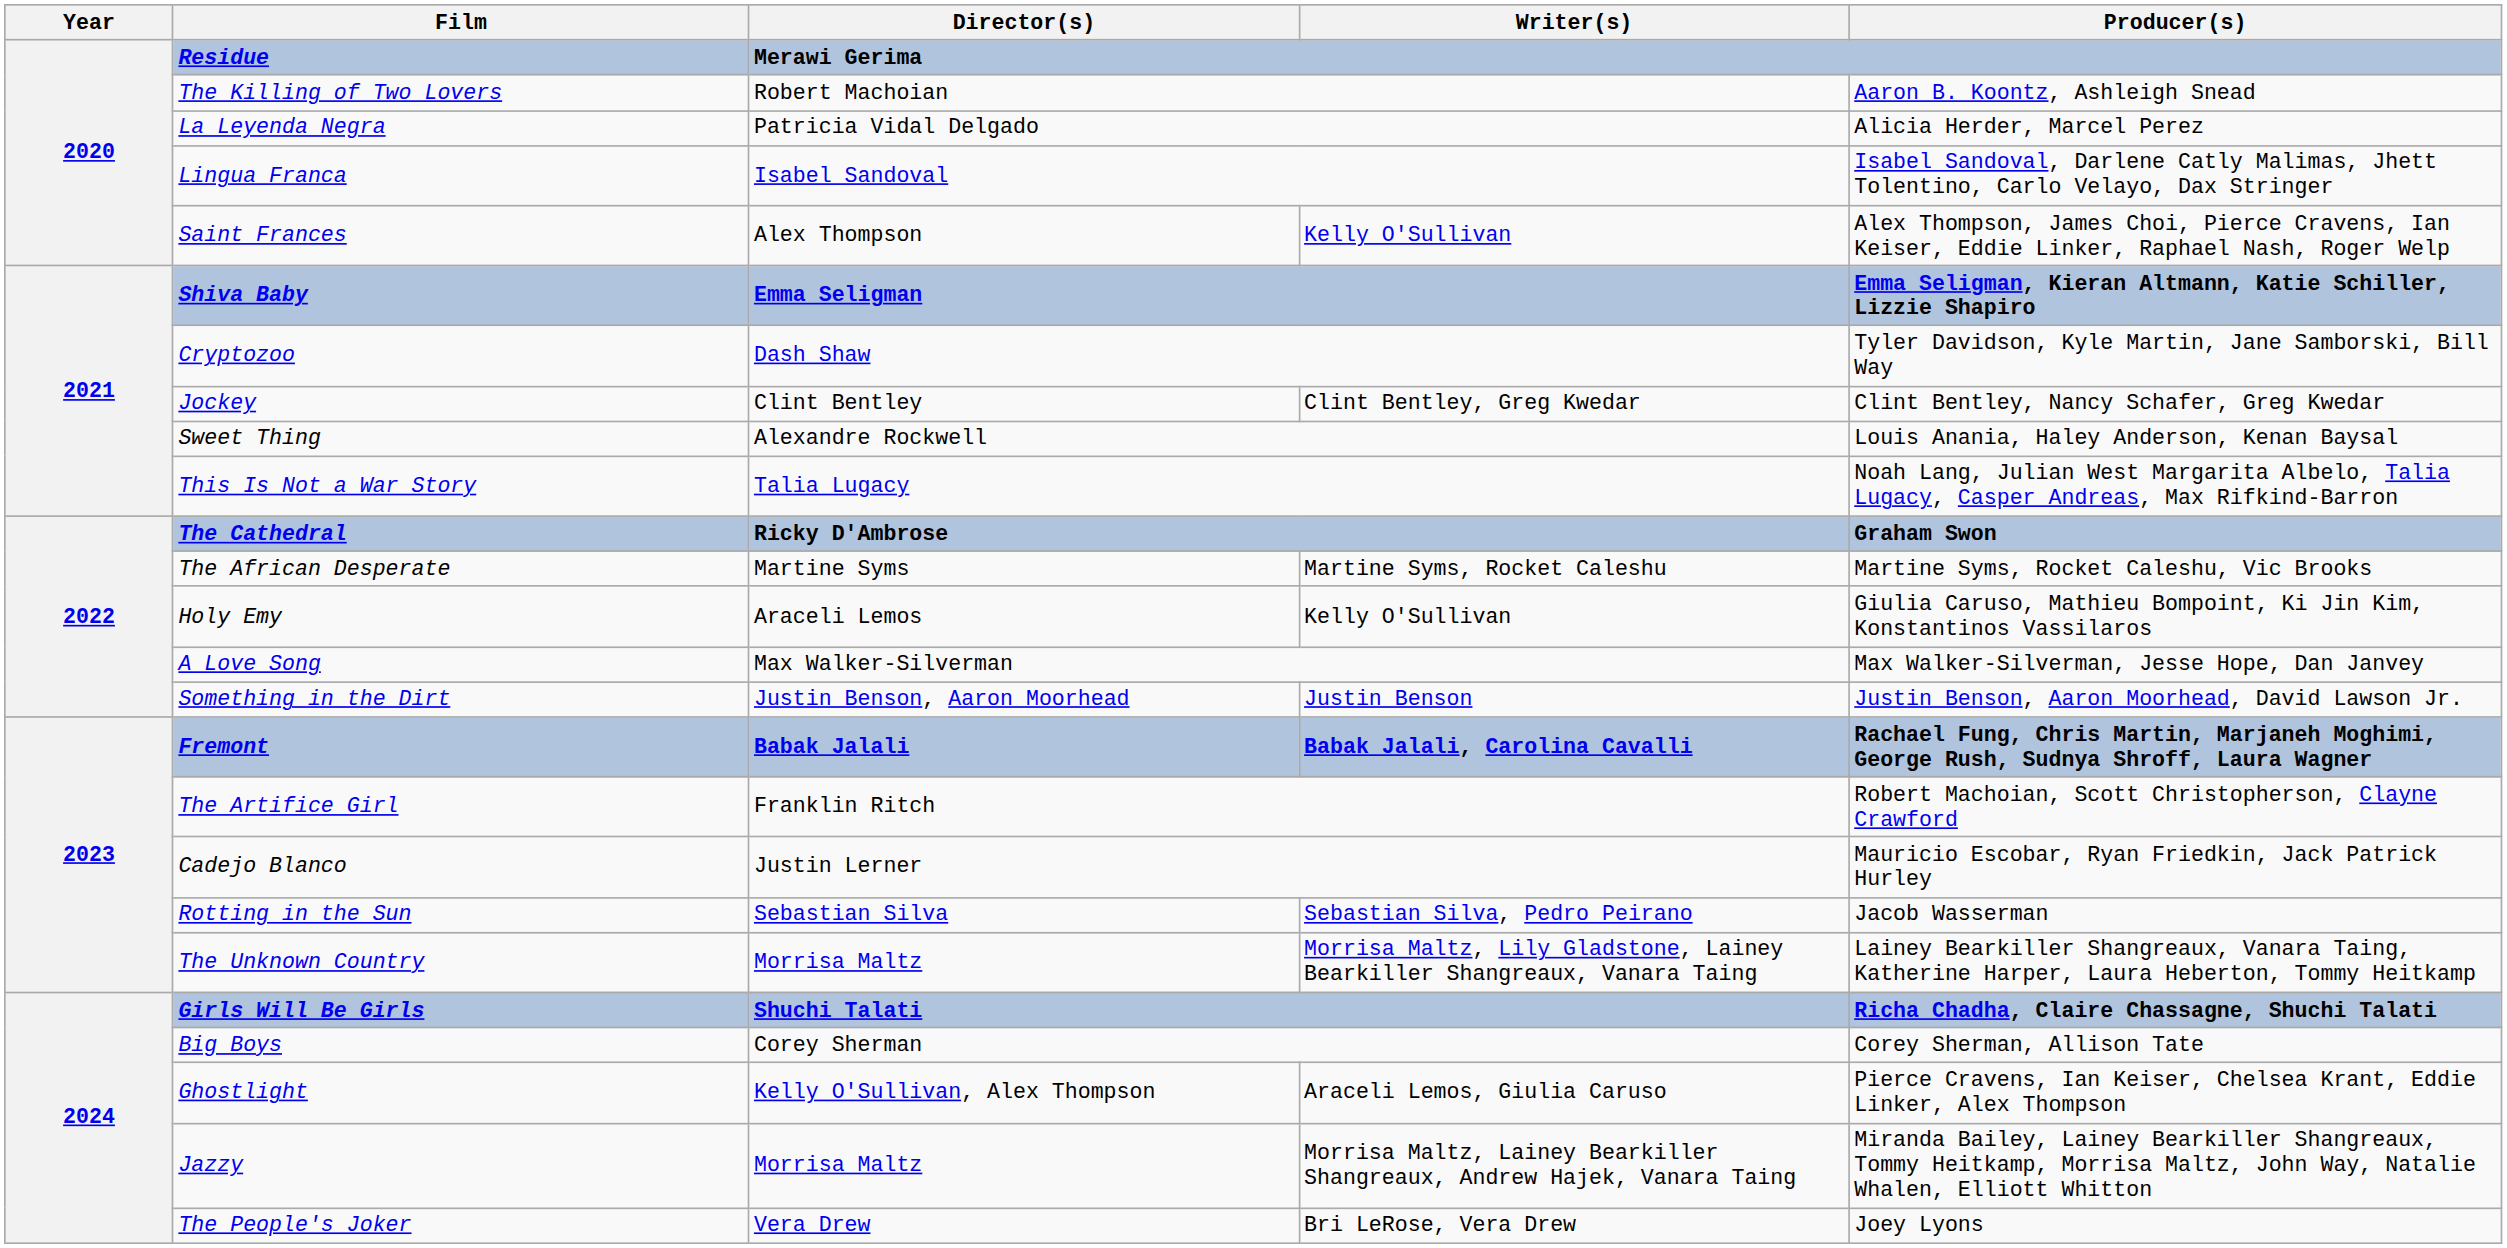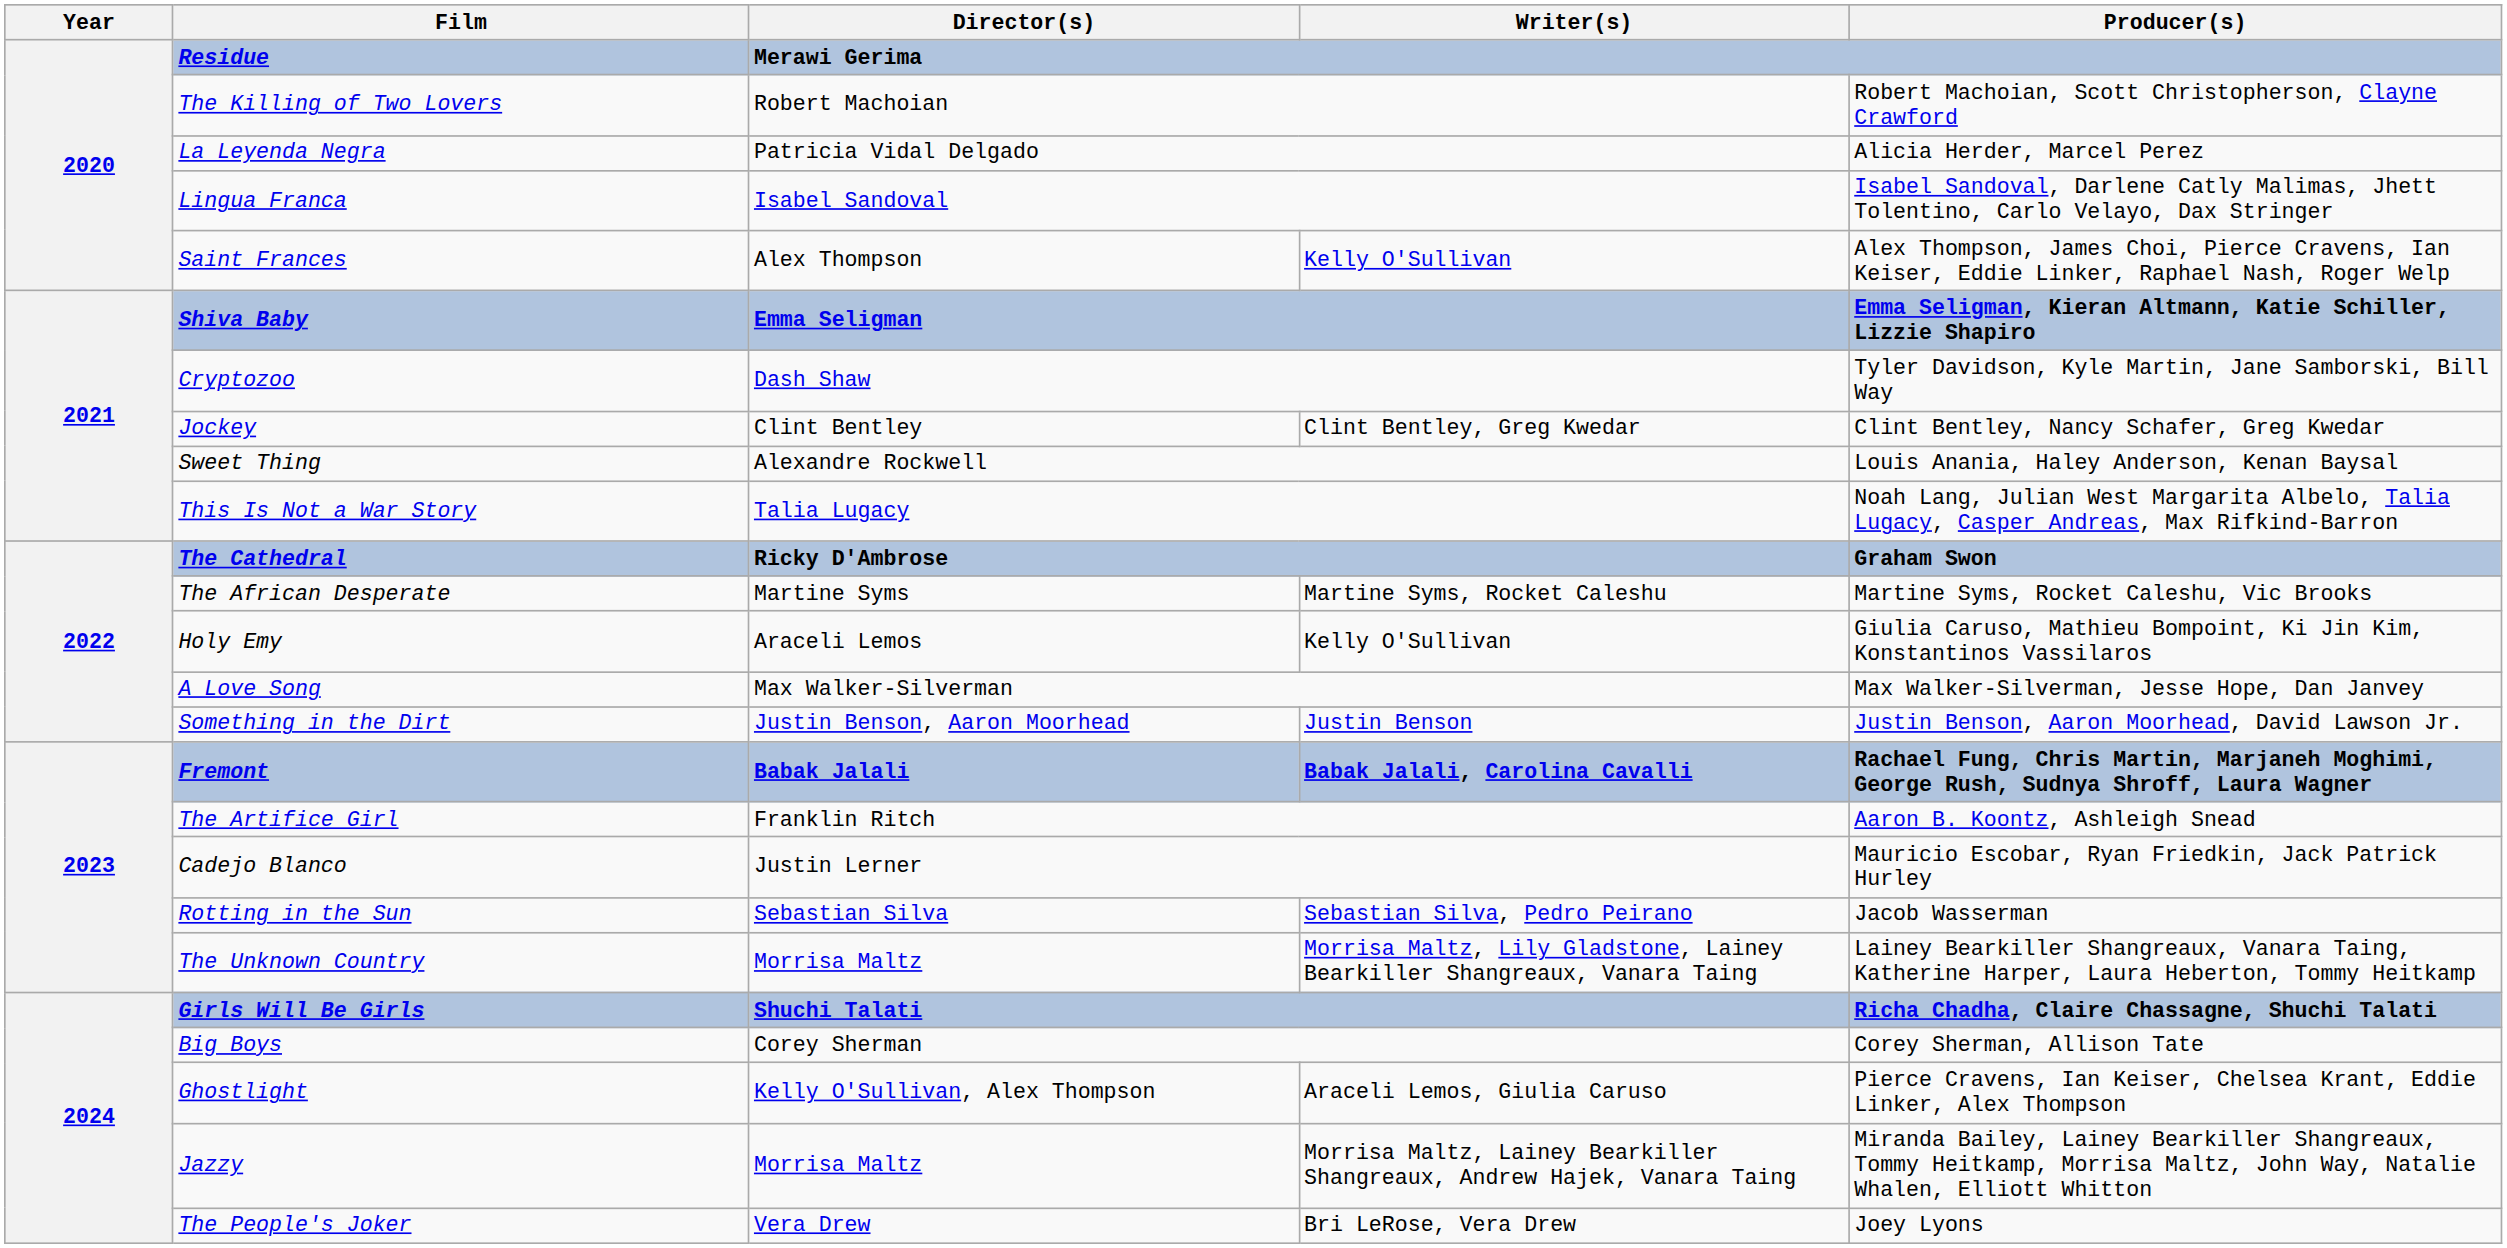The Killing of Two Lovers | Producer(s): Aaron B. Koontz, Ashleigh Snead -> Robert Machoian, Scott Christopherson, Clayne Crawford
The Artifice Girl | Producer(s): Robert Machoian, Scott Christopherson, Clayne Crawford -> Aaron B. Koontz, Ashleigh Snead
